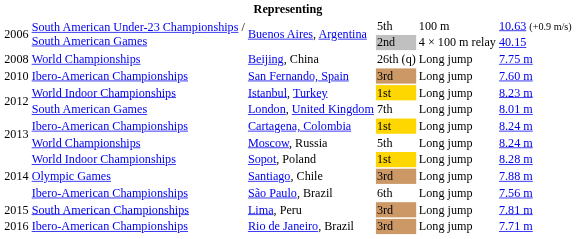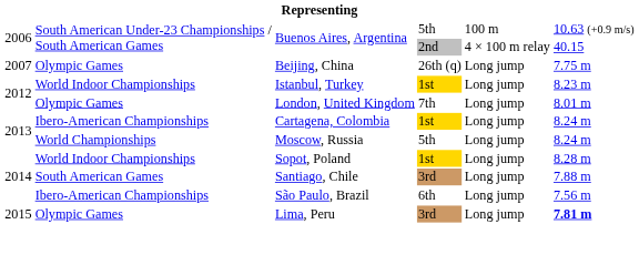Beijing, China | column 1: 2008 -> 2007
Beijing, China | column 2: World Championships -> Olympic Games
- row: 2010 | Ibero-American Championships | San Fernando, Spain | 3rd | Long jump | 7.60 m
London, United Kingdom | column 2: South American Games -> Olympic Games
Santiago, Chile | column 2: Olympic Games -> South American Games
Lima, Peru | column 2: South American Championships -> Olympic Games
Lima, Peru | column 6: normal -> bold
- row: 2016 | Ibero-American Championships | Rio de Janeiro, Brazil | 3rd | Long jump | 7.71 m
